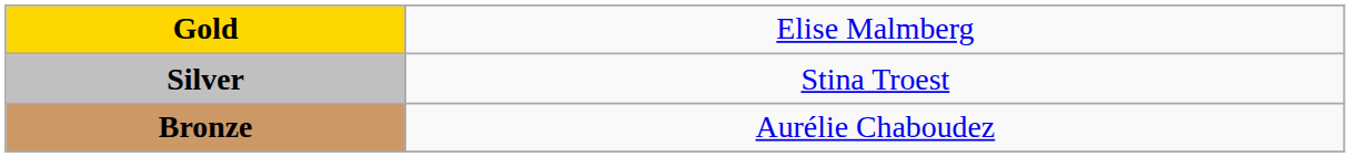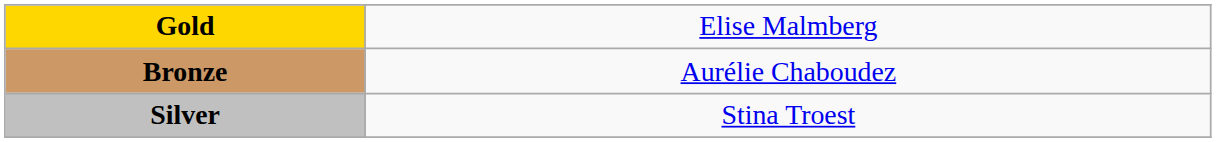rows swapped: Silver <-> Bronze
